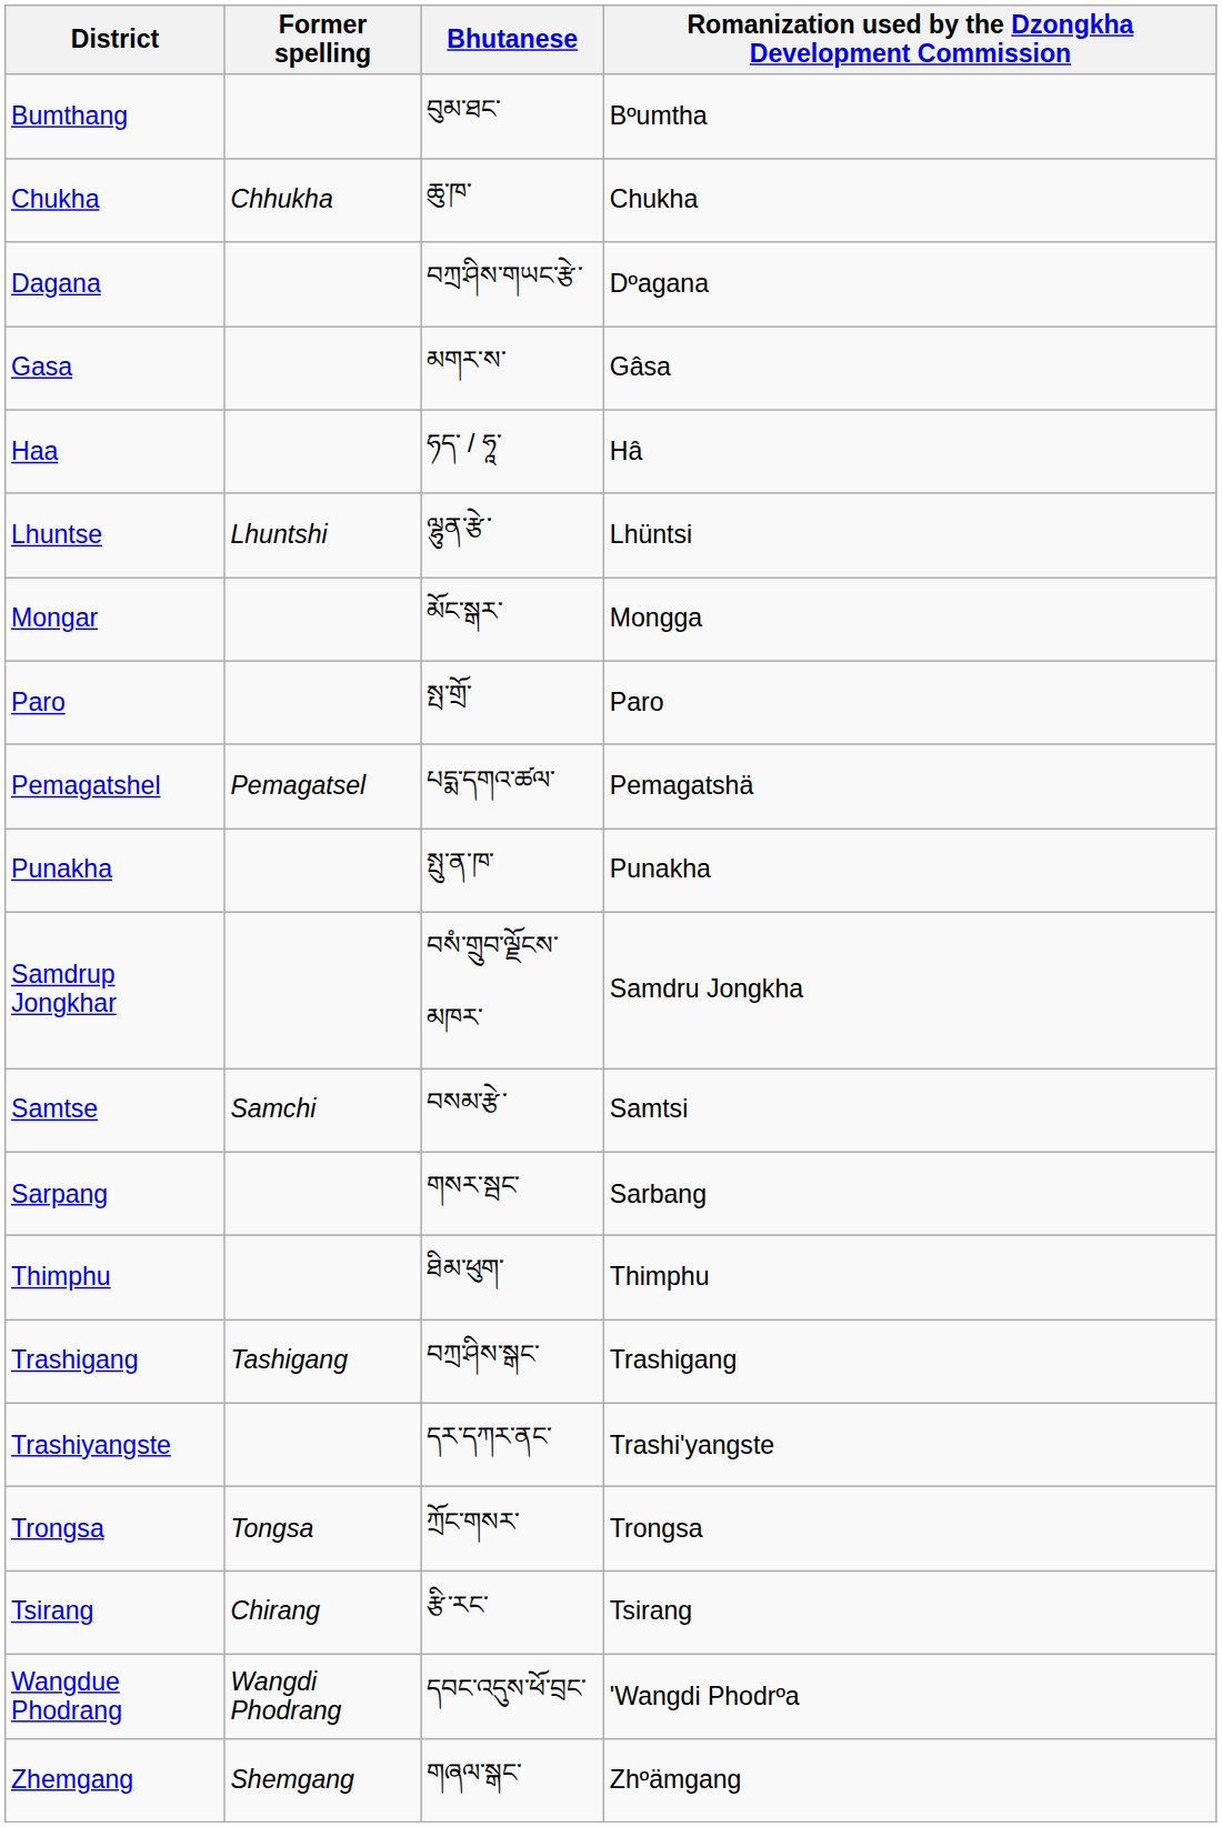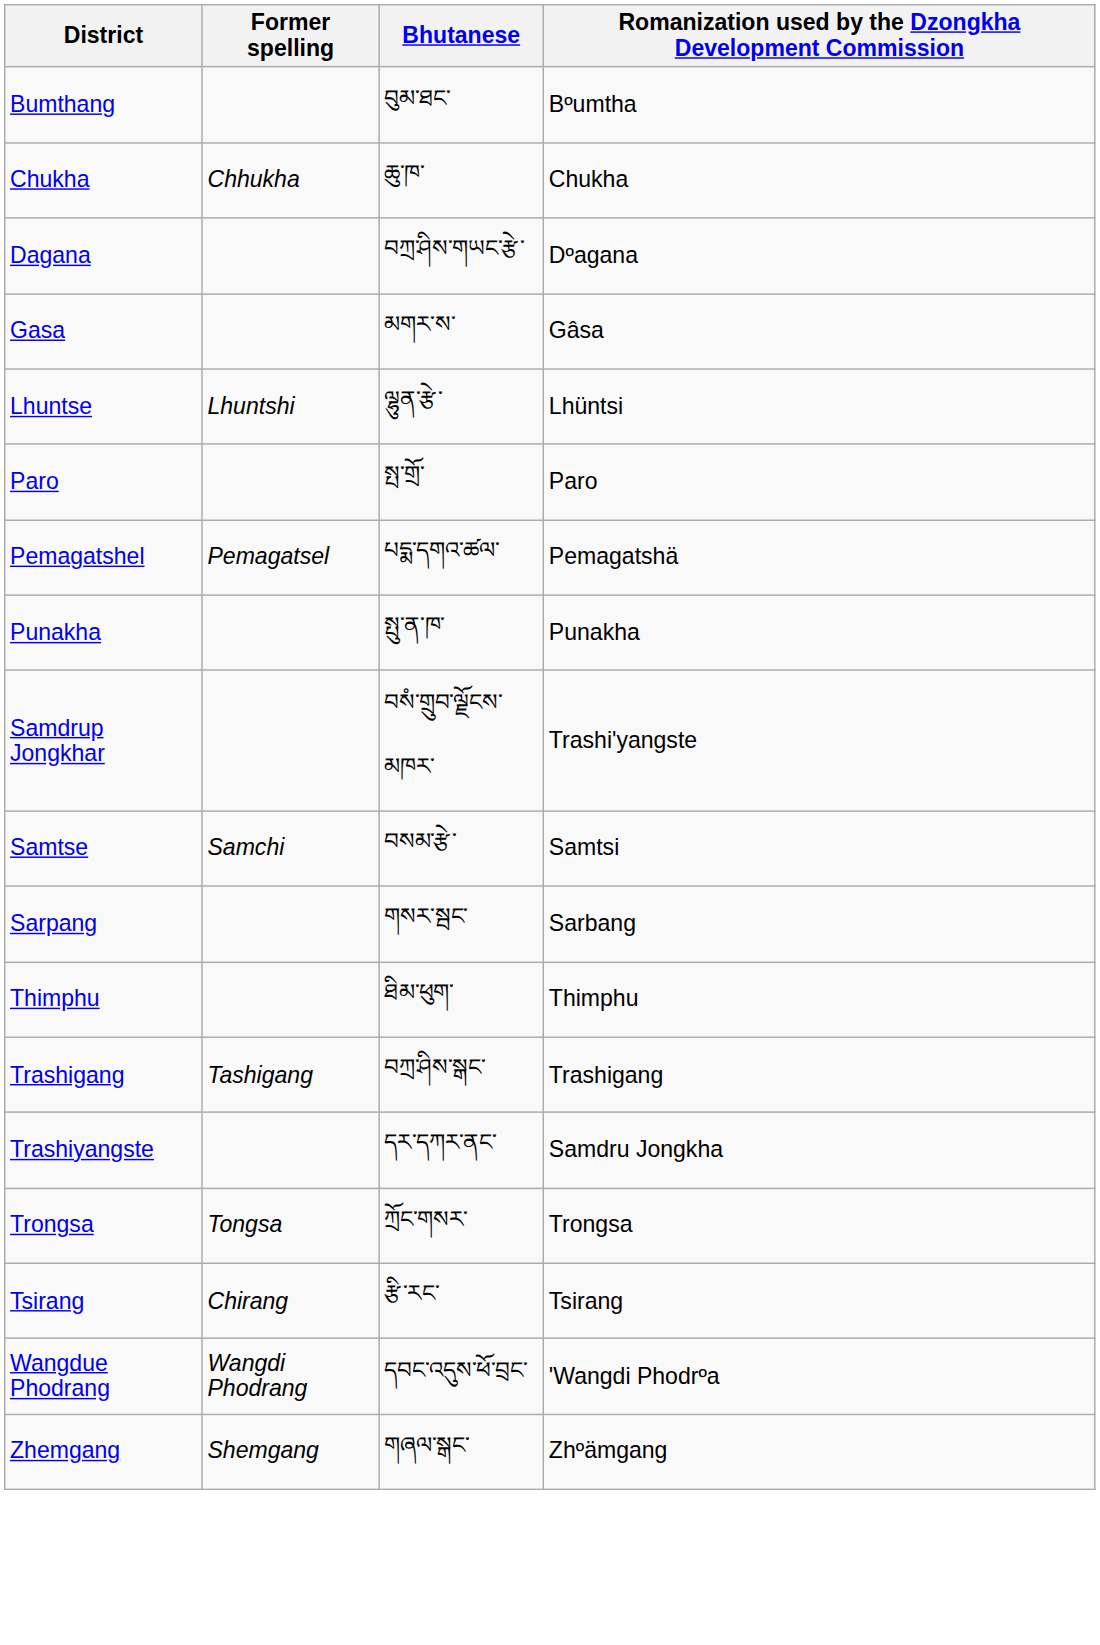- row: Haa | ཧད་ / ཧཱ་ | Hâ
- row: Mongar | མོང་སྒར་ | Mongga
Samdrup Jongkhar | Romanization used by the Dzongkha Development Commission: Samdru Jongkha -> Trashi'yangste
Trashiyangste | Romanization used by the Dzongkha Development Commission: Trashi'yangste -> Samdru Jongkha
